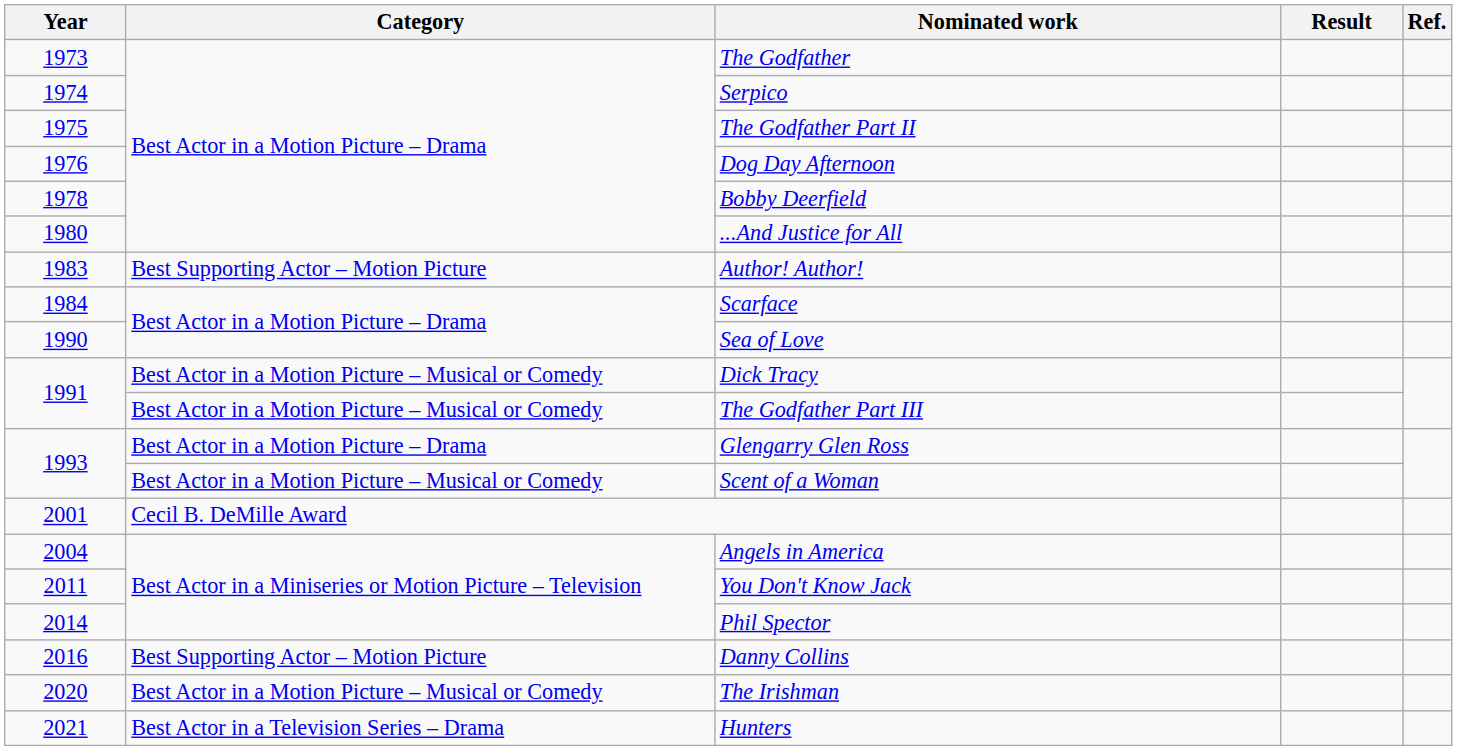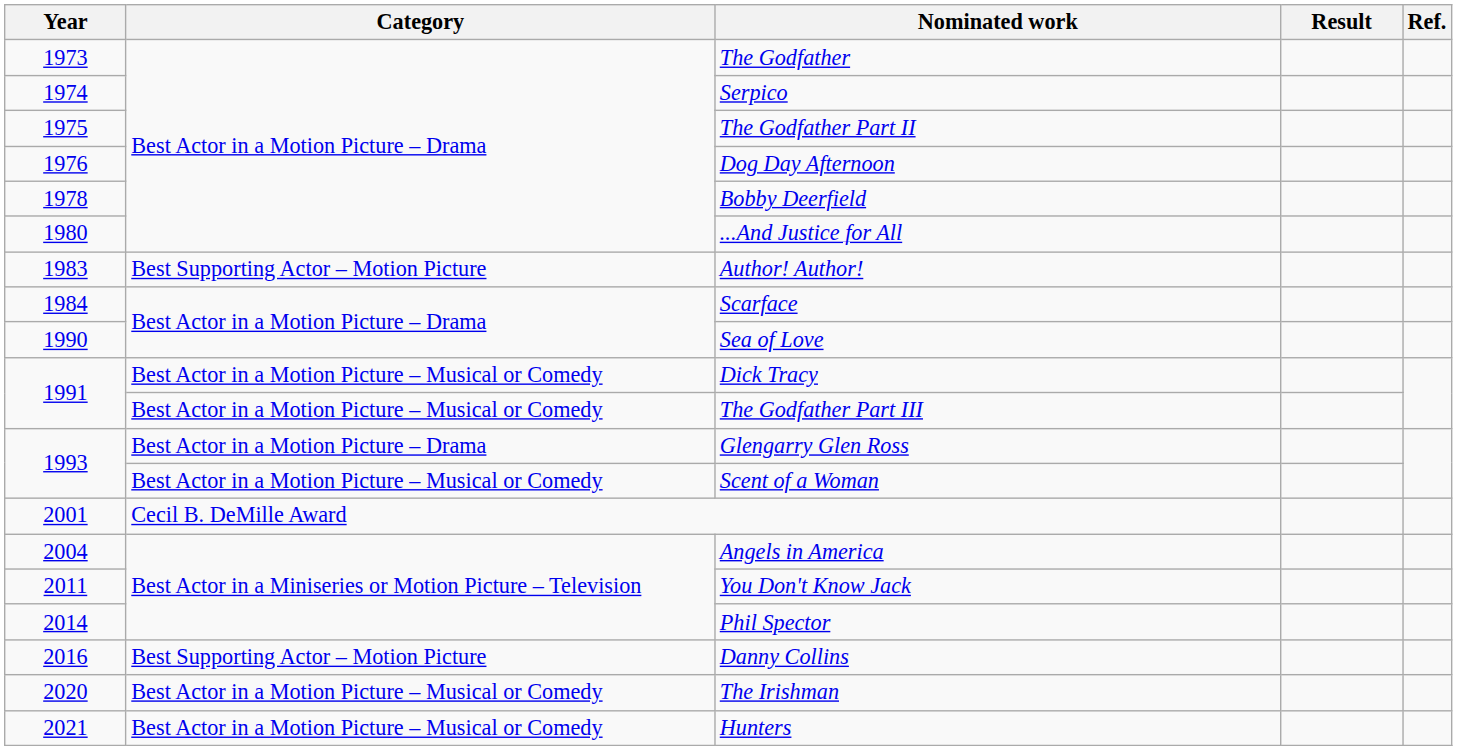Hunters | Category: Best Actor in a Television Series – Drama -> Best Actor in a Motion Picture – Musical or Comedy
